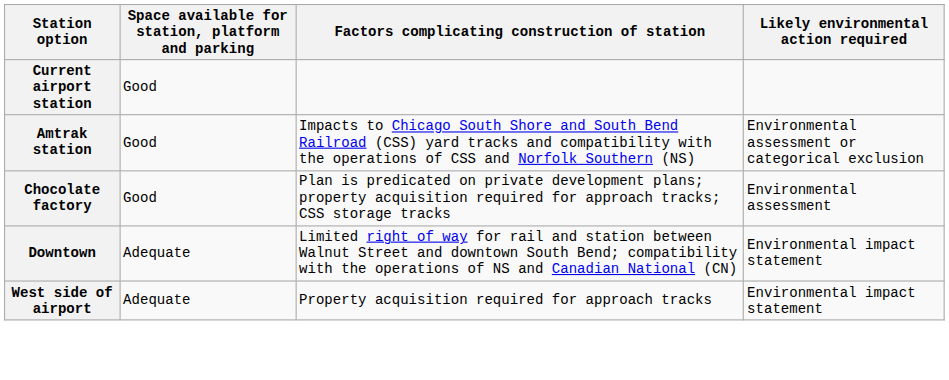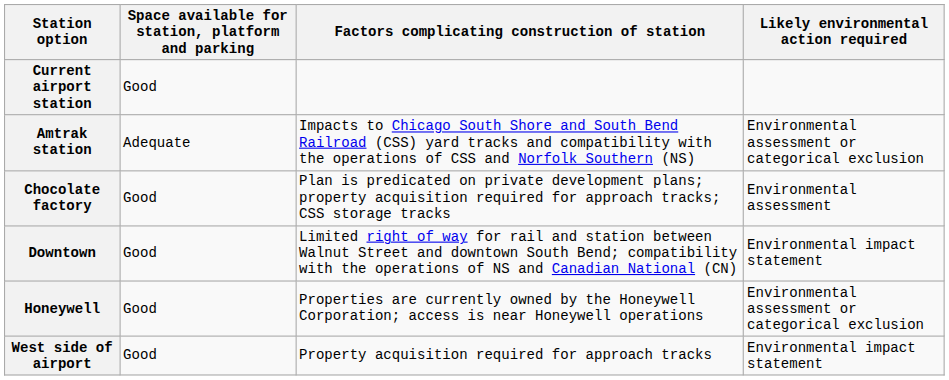Amtrak station | Space available for station, platform and parking: Good -> Adequate
Downtown | Space available for station, platform and parking: Adequate -> Good
+ row: Honeywell | Good | Properties are currently owned by the Honeywell Corporation; access is near Honeywell operations | Environmental assessment or categorical exclusion
West side of airport | Space available for station, platform and parking: Adequate -> Good
